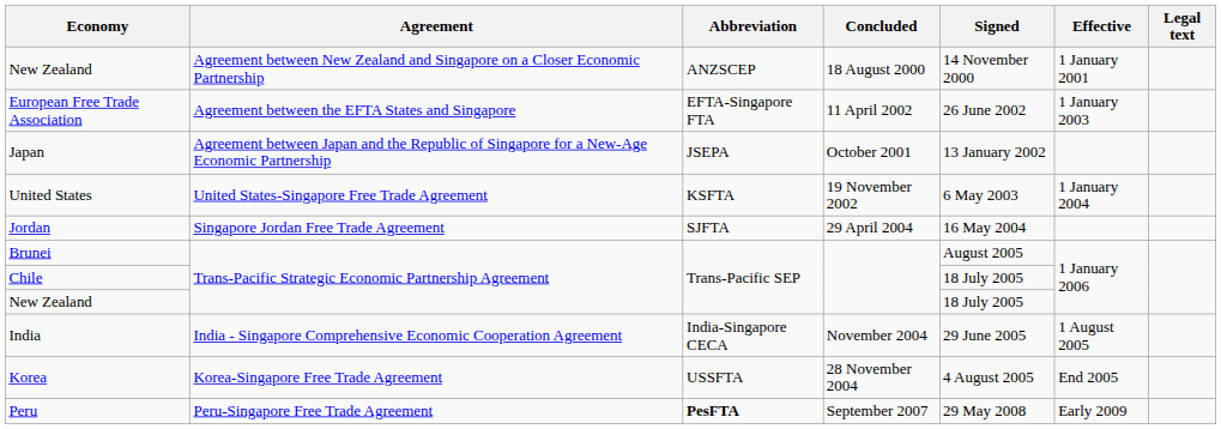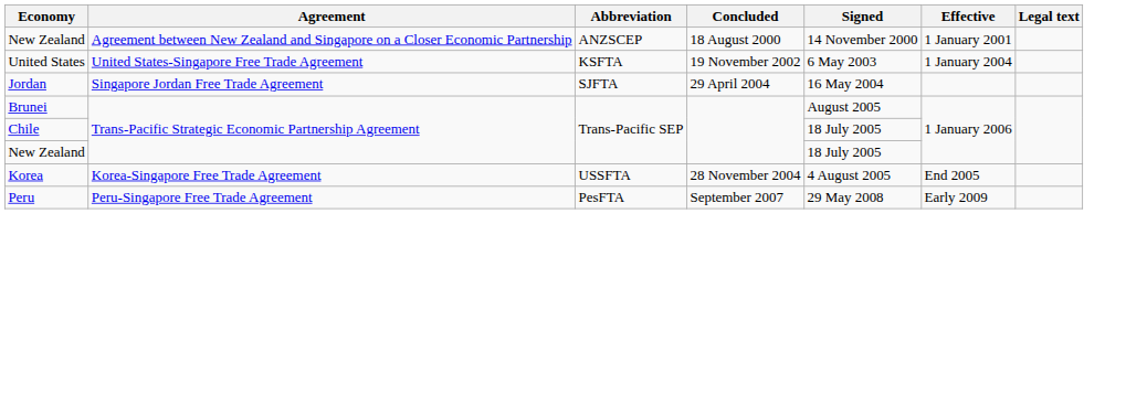- row: European Free Trade Association | Agreement between the EFTA States and Singapore | EFTA-Singapore FTA | 11 April 2002 | 26 June 2002 | 1 January 2003
- row: Japan | Agreement between Japan and the Republic of Singapore for a New-Age Economic Partnership | JSEPA | October 2001 | 13 January 2002
- row: India | India - Singapore Comprehensive Economic Cooperation Agreement | India-Singapore CECA | November 2004 | 29 June 2005 | 1 August 2005
Peru | Abbreviation: bold -> normal
